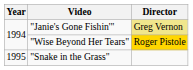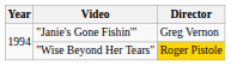"Janie's Gone Fishin'" | Director: khaki background -> no background
- row: 1995 | "Snake in the Grass"
